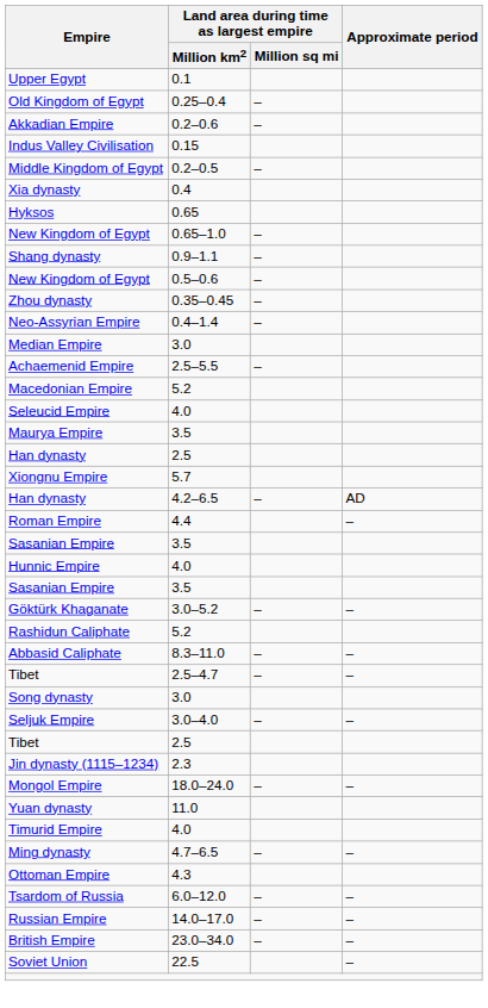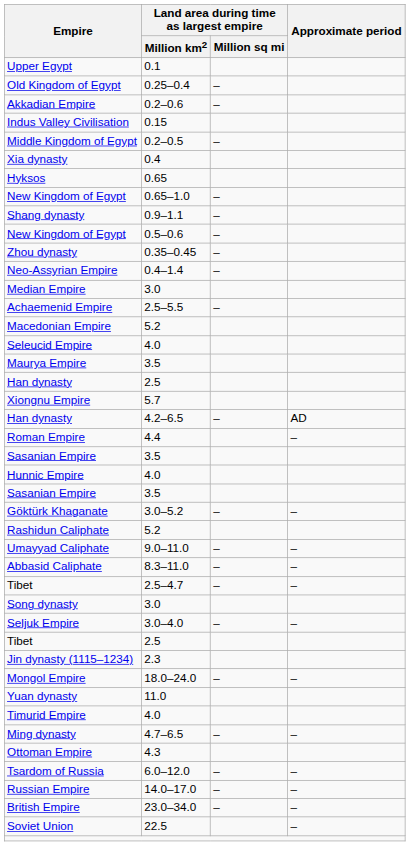+ row: Umayyad Caliphate | 9.0–11.0 | – | –
